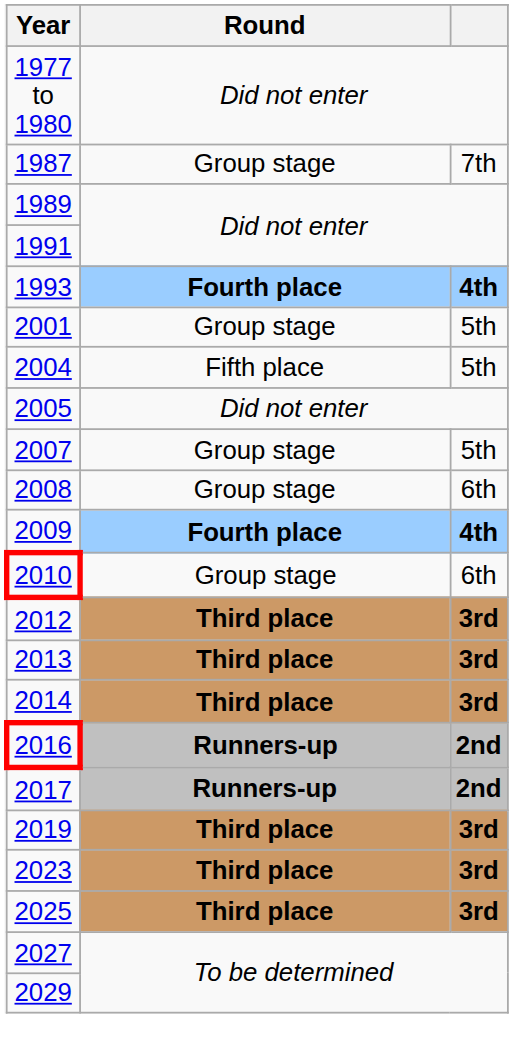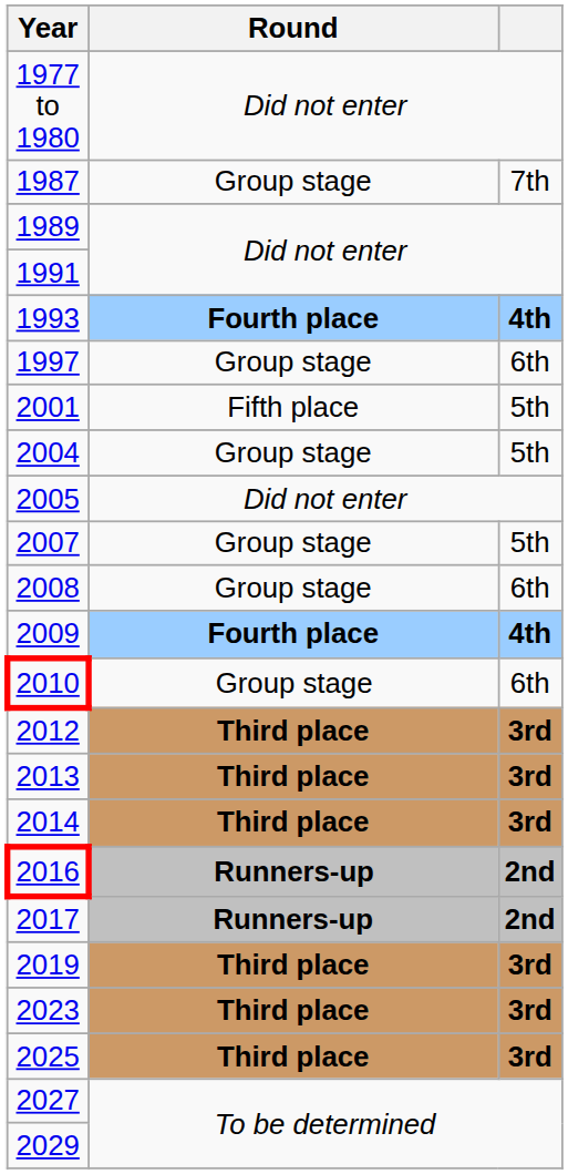+ row: 1997 | Group stage | 6th
2001 | Round: Group stage -> Fifth place
2004 | Round: Fifth place -> Group stage
